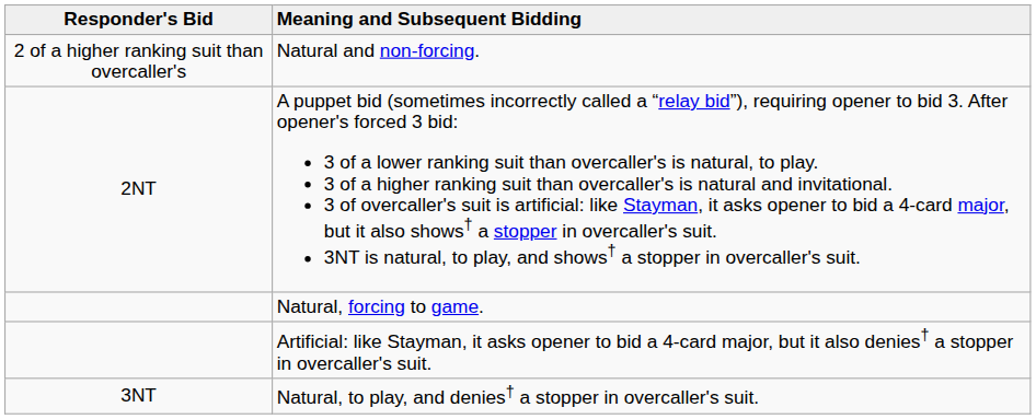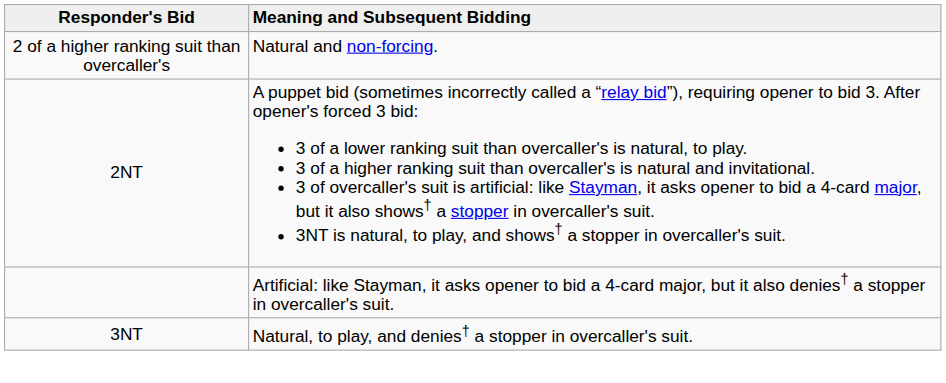- row: Natural, forcing to game.
